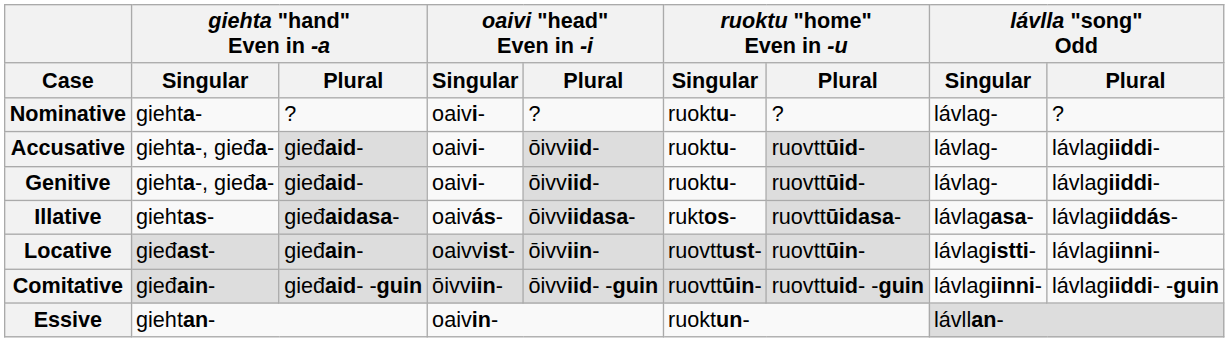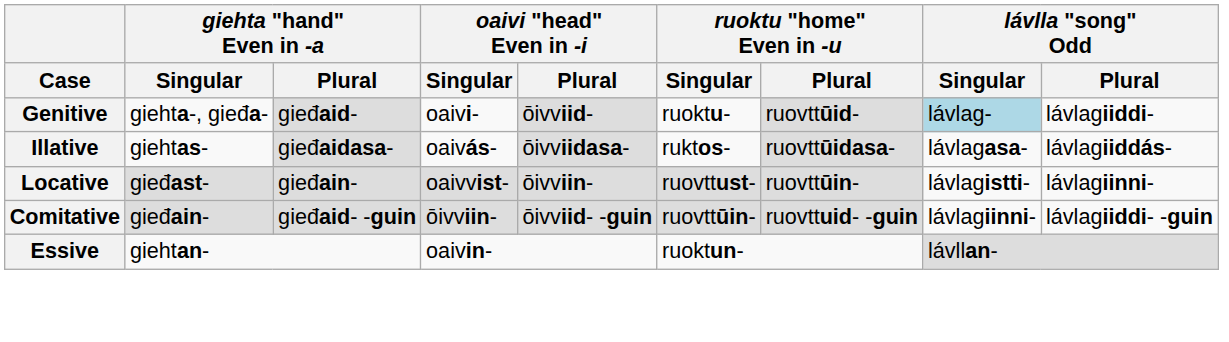- row: Nominative | giehta- | ? | oaivi- | ? | ruoktu- | ? | lávlag- | ?
- row: Accusative | giehta-, gieđa- | gieđaid- | oaivi- | ōivviid- | ruoktu- | ruovttūid- | lávlag- | lávlagiiddi-
Genitive | lávlla "song" Odd / Singular: no background -> lightblue background
